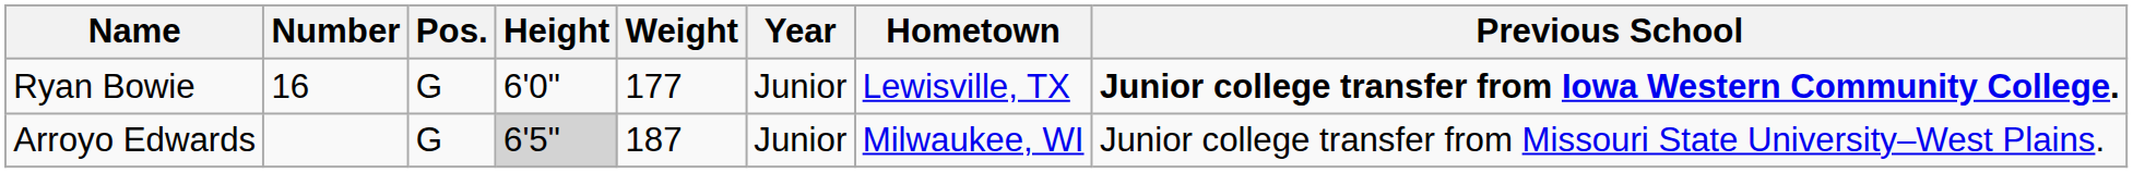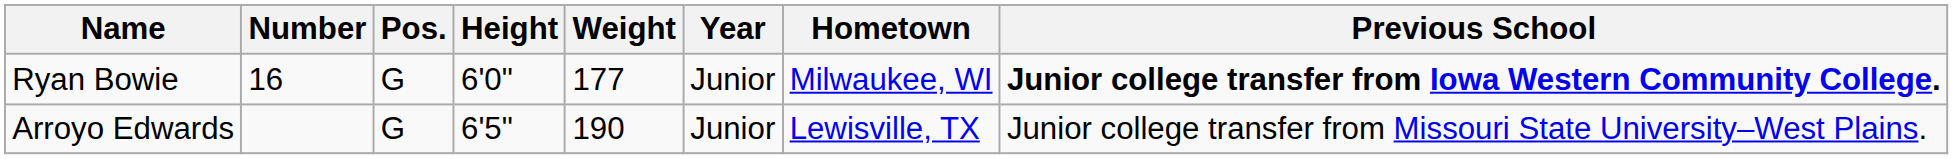Ryan Bowie | Hometown: Lewisville, TX -> Milwaukee, WI
Arroyo Edwards | Height: lightgrey background -> no background
Arroyo Edwards | Weight: 187 -> 190
Arroyo Edwards | Hometown: Milwaukee, WI -> Lewisville, TX
